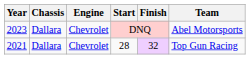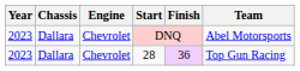28 | Year: 2021 -> 2023
28 | Finish: 32 -> 36
